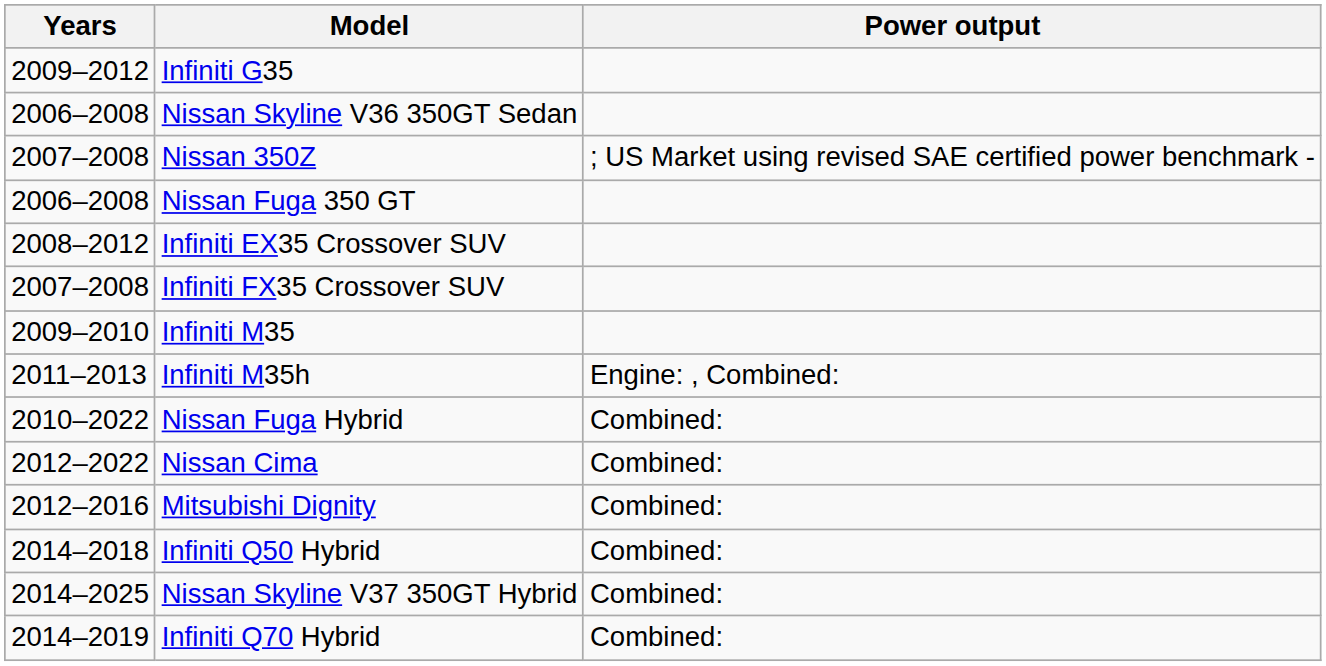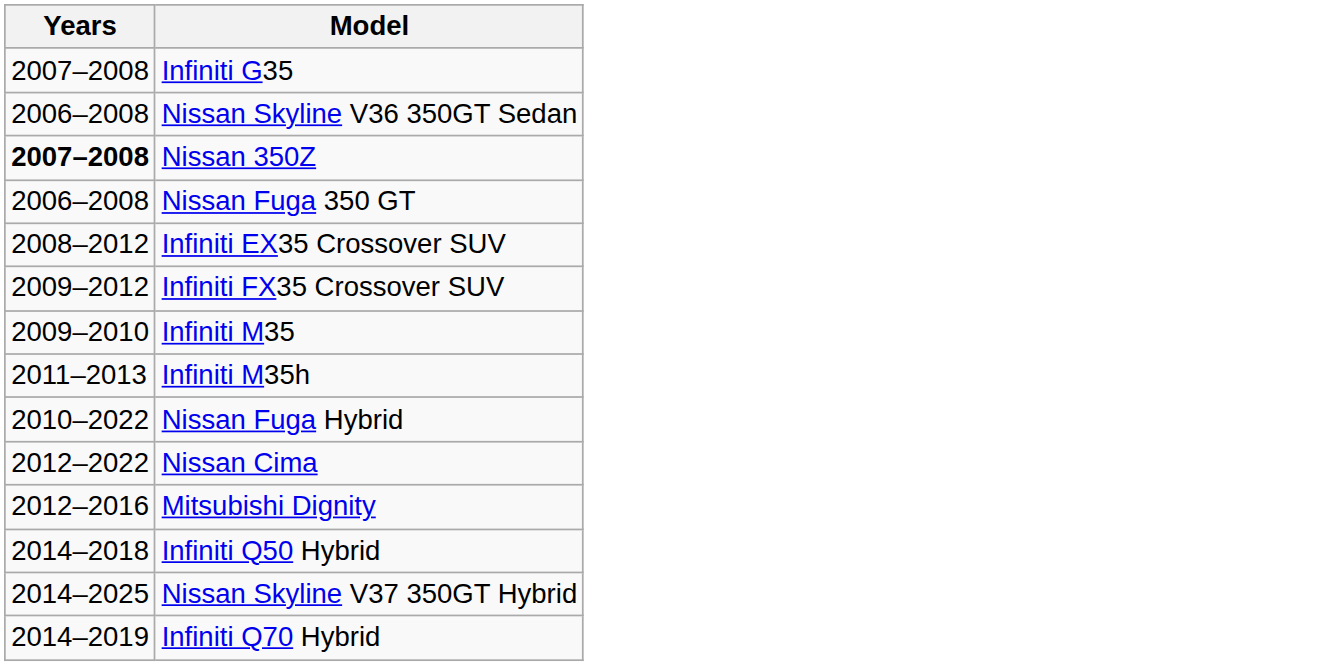- column: Power output | ; US Market using revised SAE certified power benchmark - | Engine: , Combined: | Combined: | Combined: | Combined: | Combined: | Combined: | Combined:
Infiniti G35 | Years: 2009–2012 -> 2007–2008
Nissan 350Z | Years: normal -> bold
Infiniti FX35 Crossover SUV | Years: 2007–2008 -> 2009–2012
